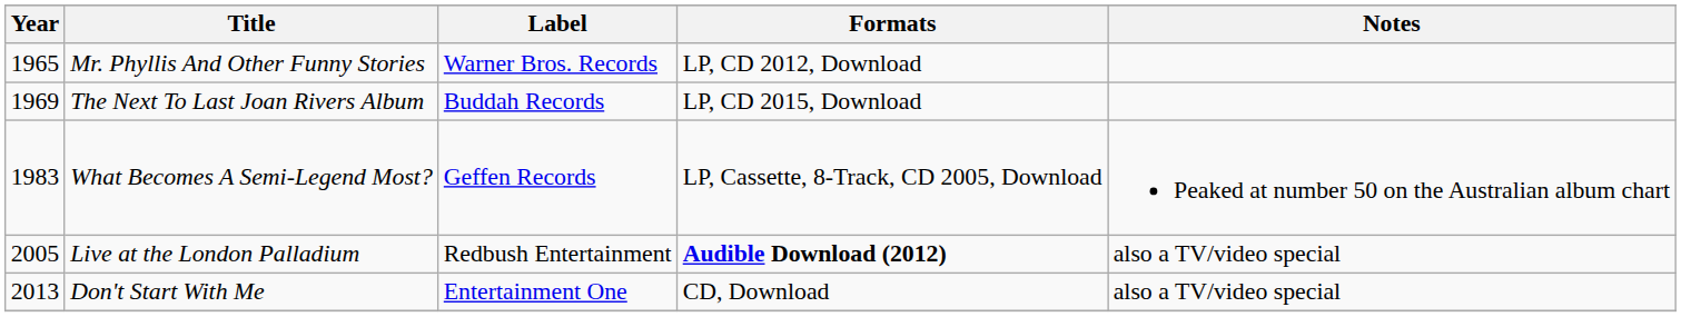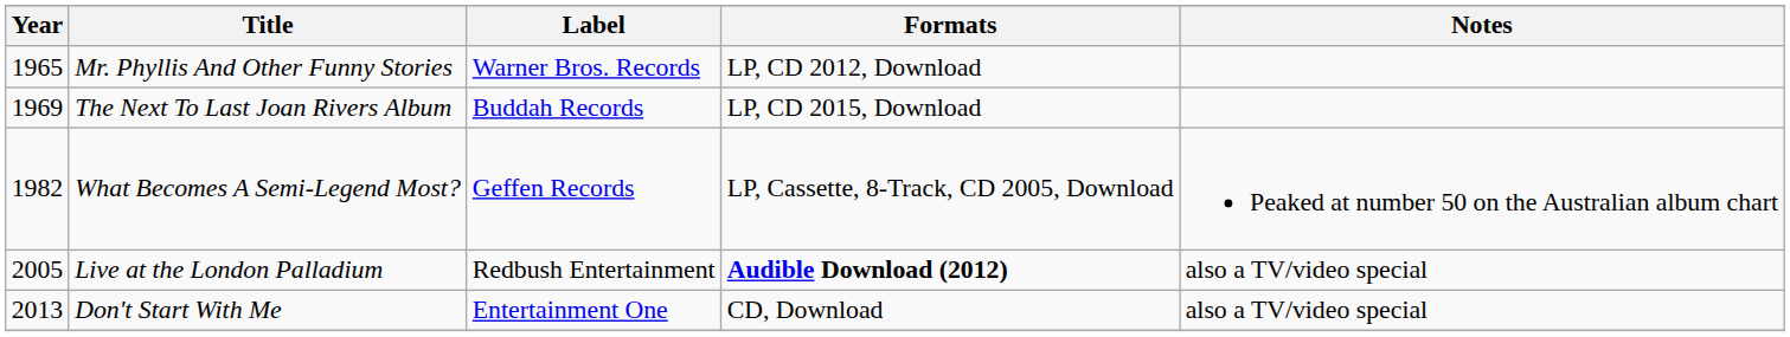What Becomes A Semi-Legend Most? | Year: 1983 -> 1982
